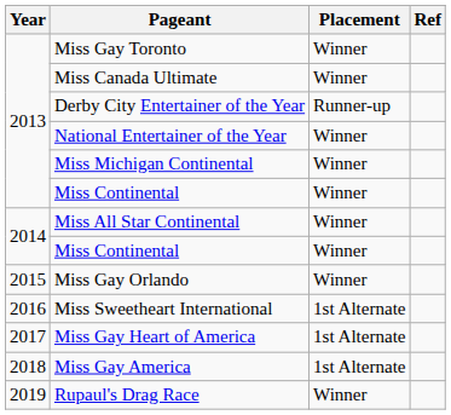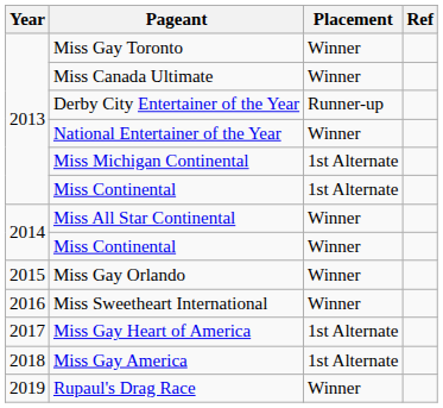Miss Michigan Continental | Placement: Winner -> 1st Alternate
2013 / Miss Continental | Placement: Winner -> 1st Alternate
Miss Sweetheart International | Placement: 1st Alternate -> Winner
